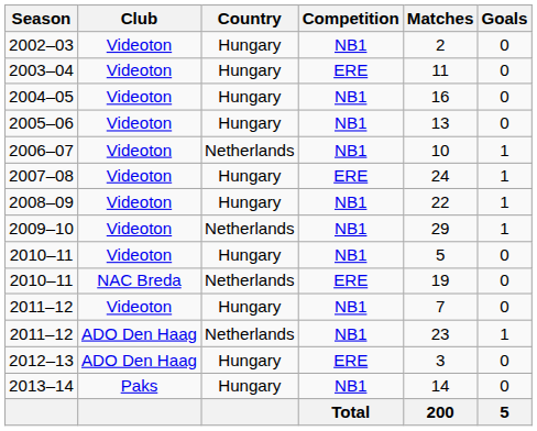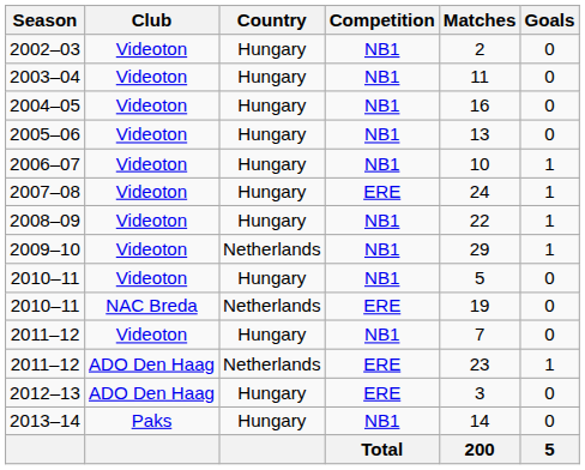2003–04 | Competition: ERE -> NB1
2006–07 | Country: Netherlands -> Hungary
2011–12 / ADO Den Haag | Competition: NB1 -> ERE
